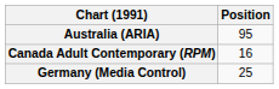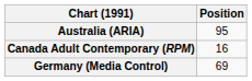Germany (Media Control) | Position: 25 -> 69
